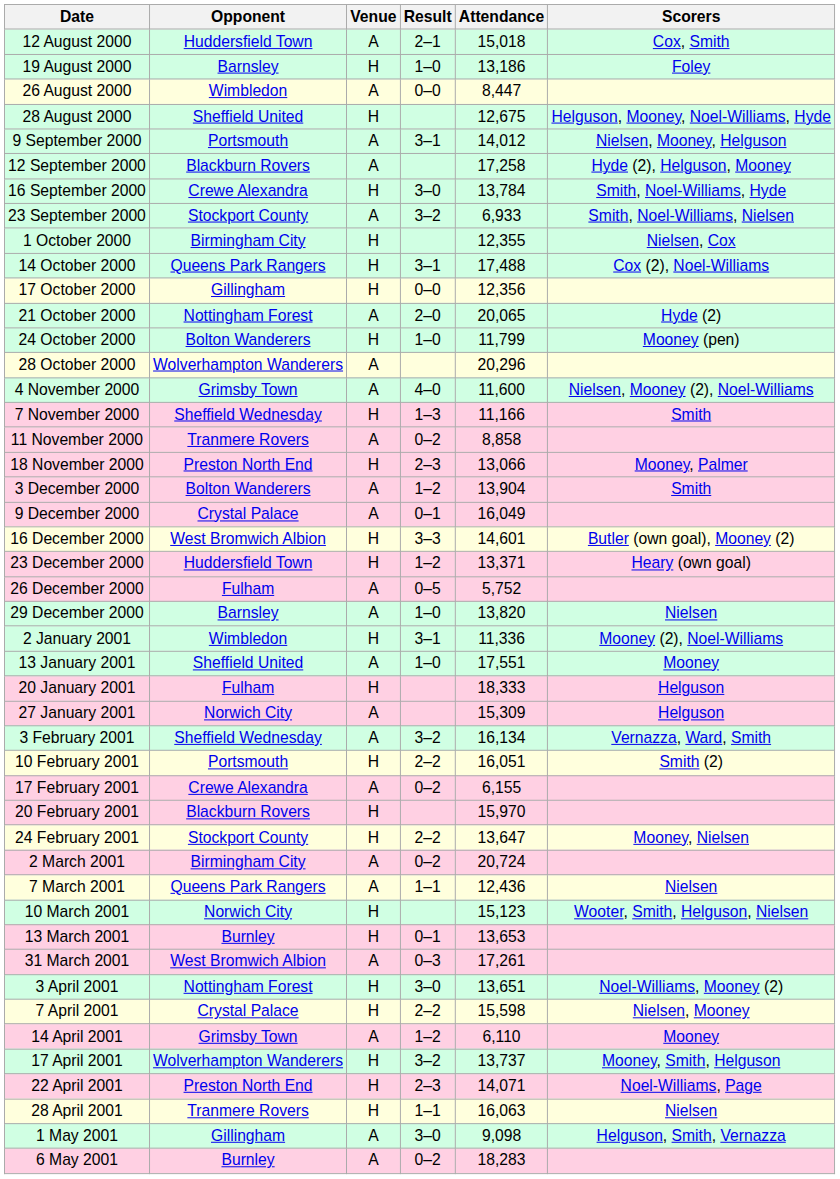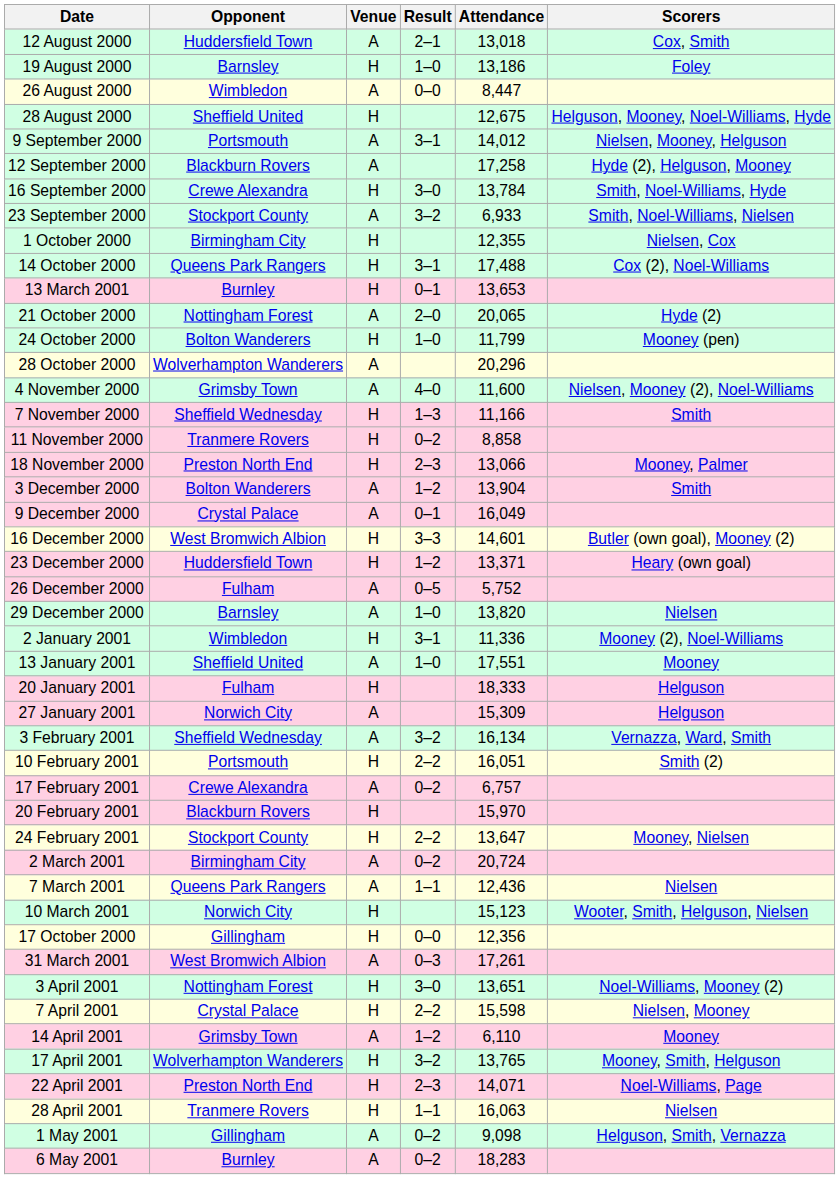12 August 2000 | Attendance: 15,018 -> 13,018
rows swapped: 17 October 2000 <-> 13 March 2001
11 November 2000 | Venue: A -> H
17 February 2001 | Attendance: 6,155 -> 6,757
17 April 2001 | Attendance: 13,737 -> 13,765
1 May 2001 | Result: 3–0 -> 0–2
